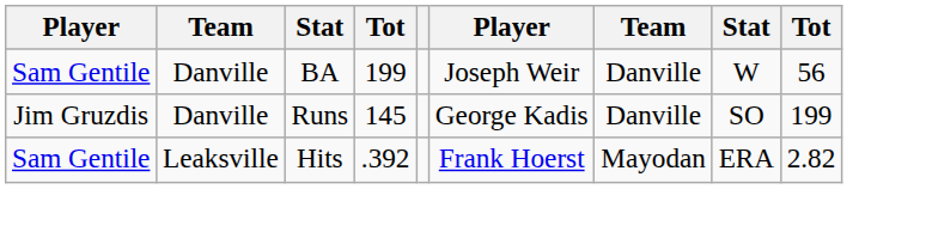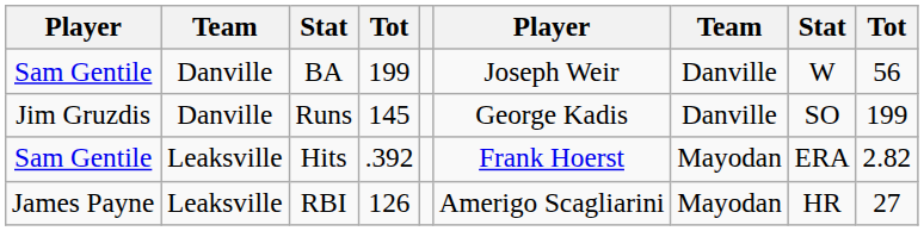+ row: James Payne | Leaksville | RBI | 126 | Amerigo Scagliarini | Mayodan | HR | 27
